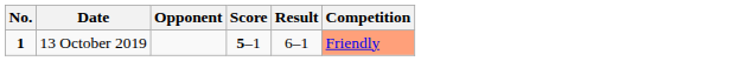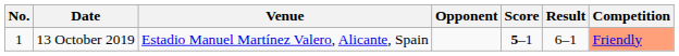+ column: Venue | Estadio Manuel Martínez Valero, Alicante, Spain
13 October 2019 | No.: bold -> normal
